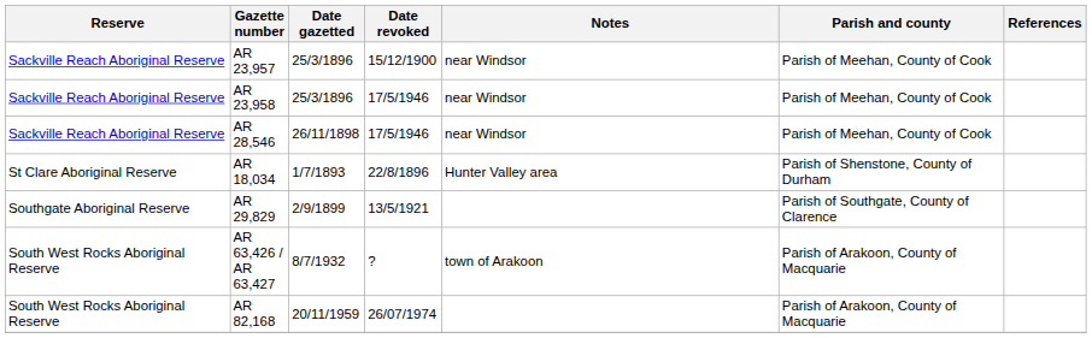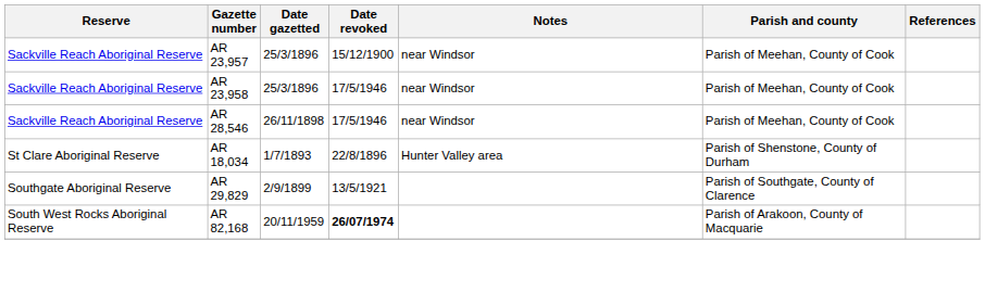- row: South West Rocks Aboriginal Reserve | AR 63,426 / AR 63,427 | 8/7/1932 | ? | town of Arakoon | Parish of Arakoon, County of Macquarie
AR 82,168 | Date revoked: normal -> bold
